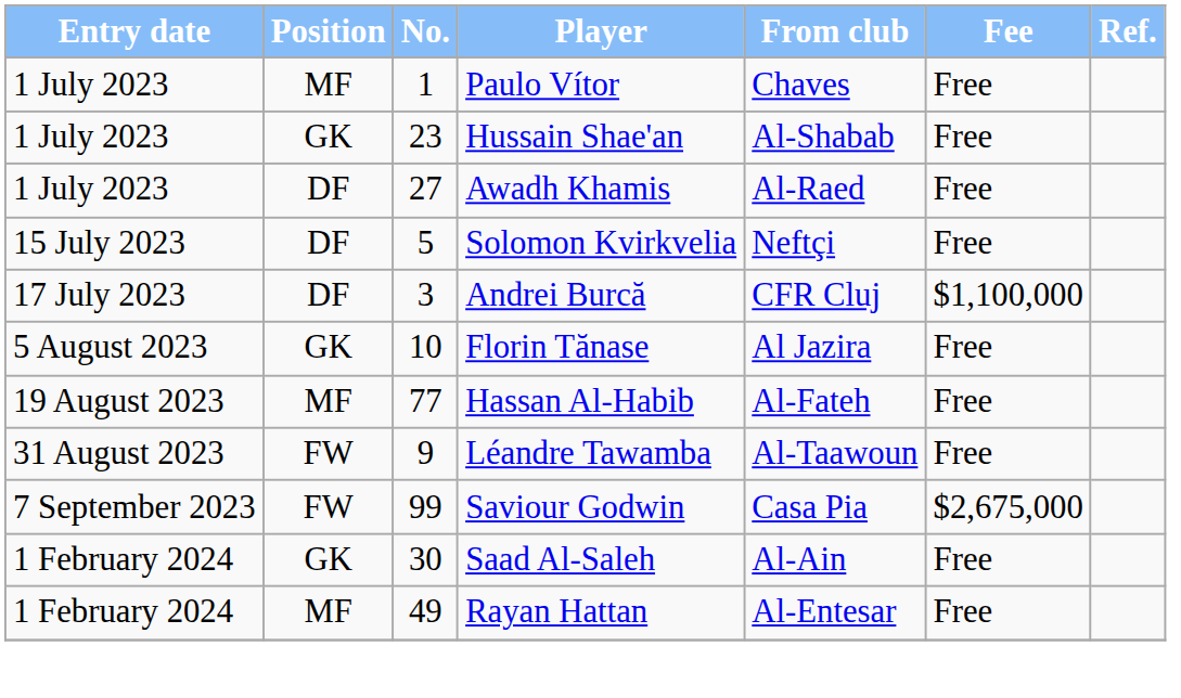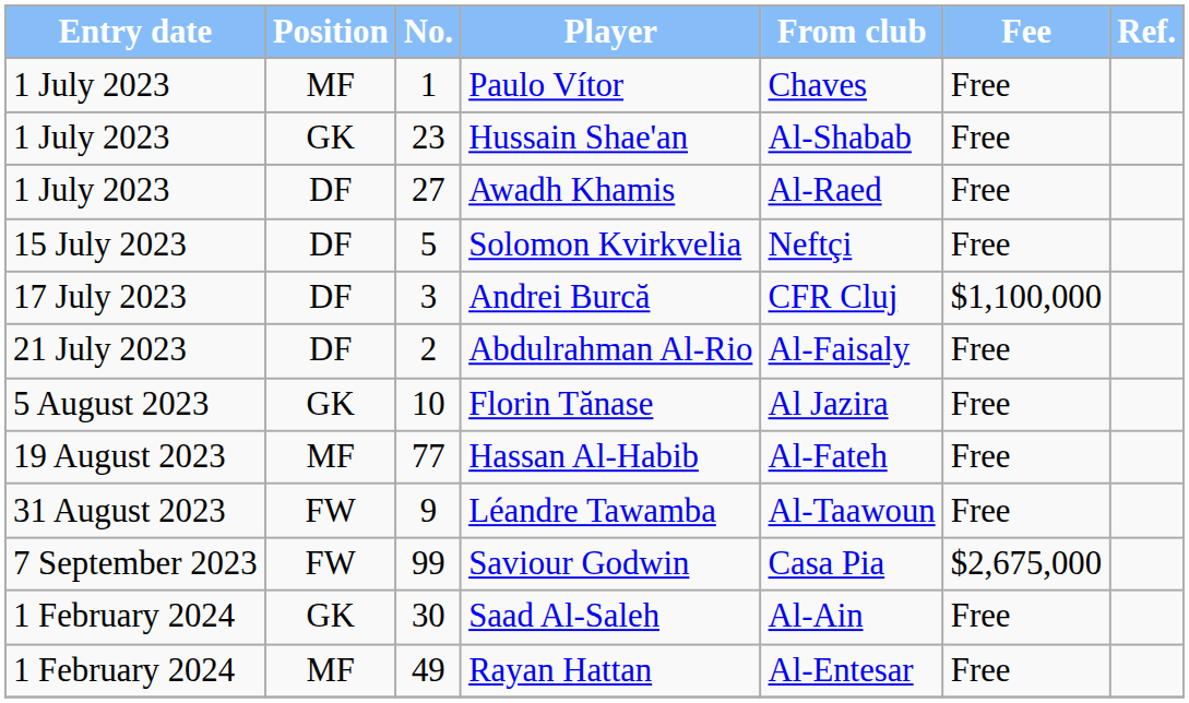+ row: 21 July 2023 | DF | 2 | Abdulrahman Al-Rio | Al-Faisaly | Free
